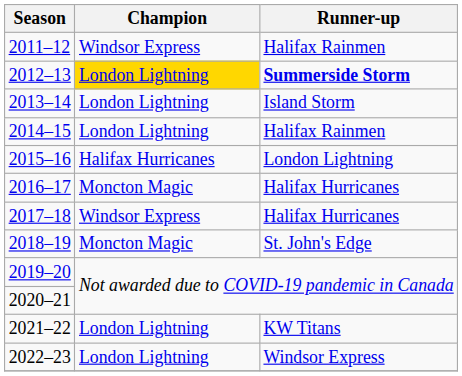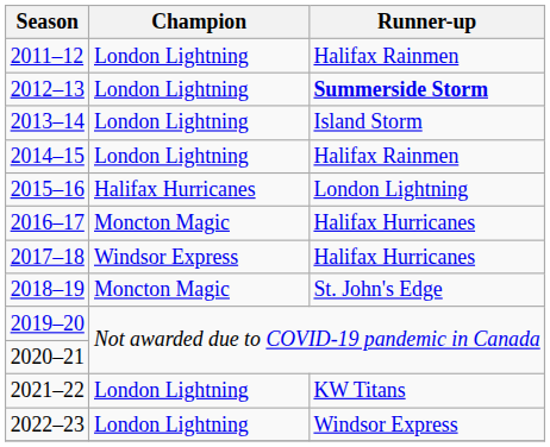2011–12 | Champion: Windsor Express -> London Lightning
2012–13 | Champion: gold background -> no background
